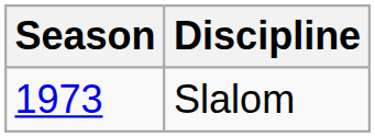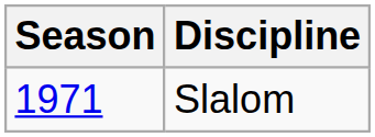Slalom | Season: 1973 -> 1971
